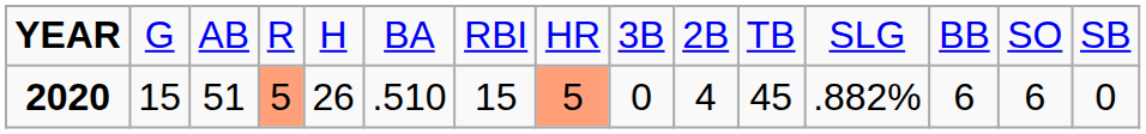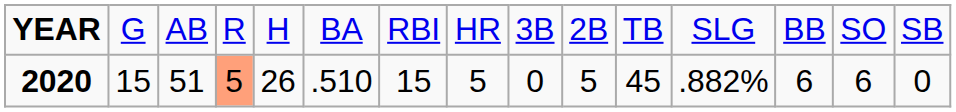2020 | column 8: lightsalmon background -> no background
2020 | column 10: 4 -> 5
